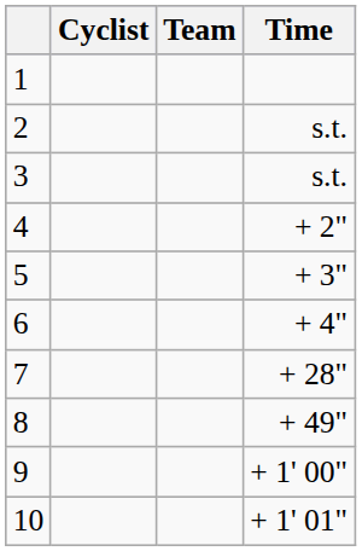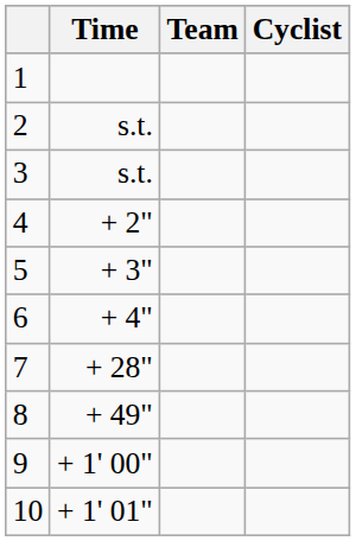columns swapped: Cyclist <-> Time
